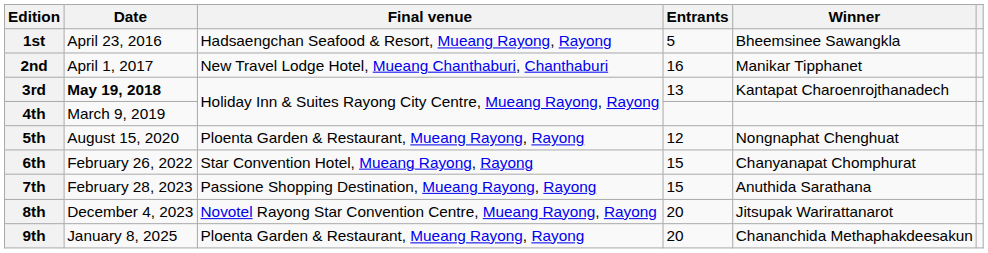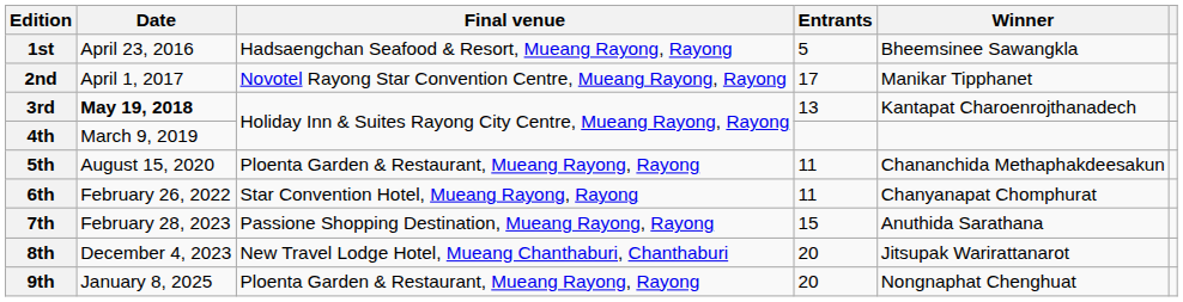2nd | Final venue: New Travel Lodge Hotel, Mueang Chanthaburi, Chanthaburi -> Novotel Rayong Star Convention Centre, Mueang Rayong, Rayong
2nd | Entrants: 16 -> 17
5th | Entrants: 12 -> 11
5th | Winner: Nongnaphat Chenghuat -> Chananchida Methaphakdeesakun
6th | Entrants: 15 -> 11
8th | Final venue: Novotel Rayong Star Convention Centre, Mueang Rayong, Rayong -> New Travel Lodge Hotel, Mueang Chanthaburi, Chanthaburi
9th | Winner: Chananchida Methaphakdeesakun -> Nongnaphat Chenghuat
